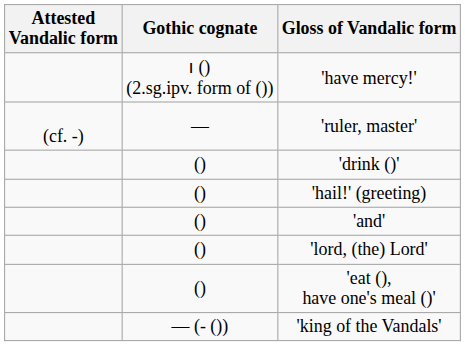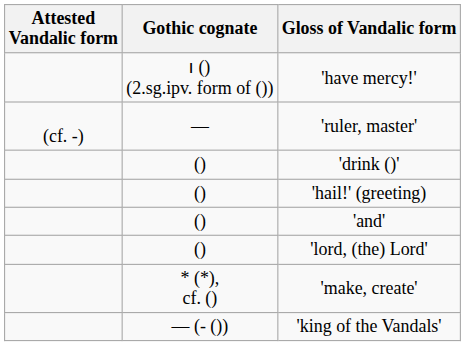- row: () | 'eat (), have one's meal ()'
+ row: * (*), cf. () | 'make, create'
